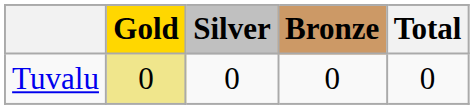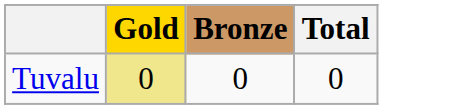- column: Silver | 0
